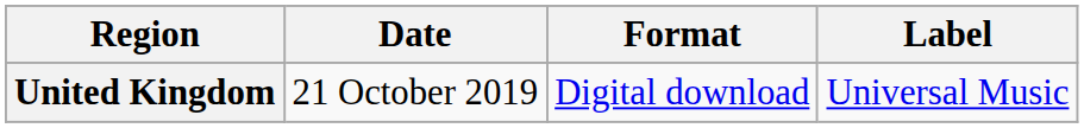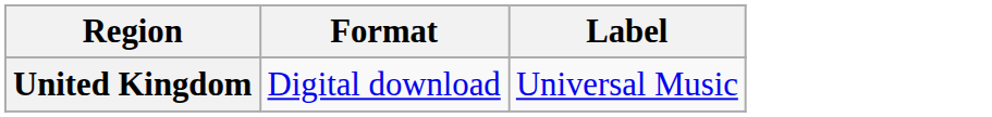- column: Date | 21 October 2019
